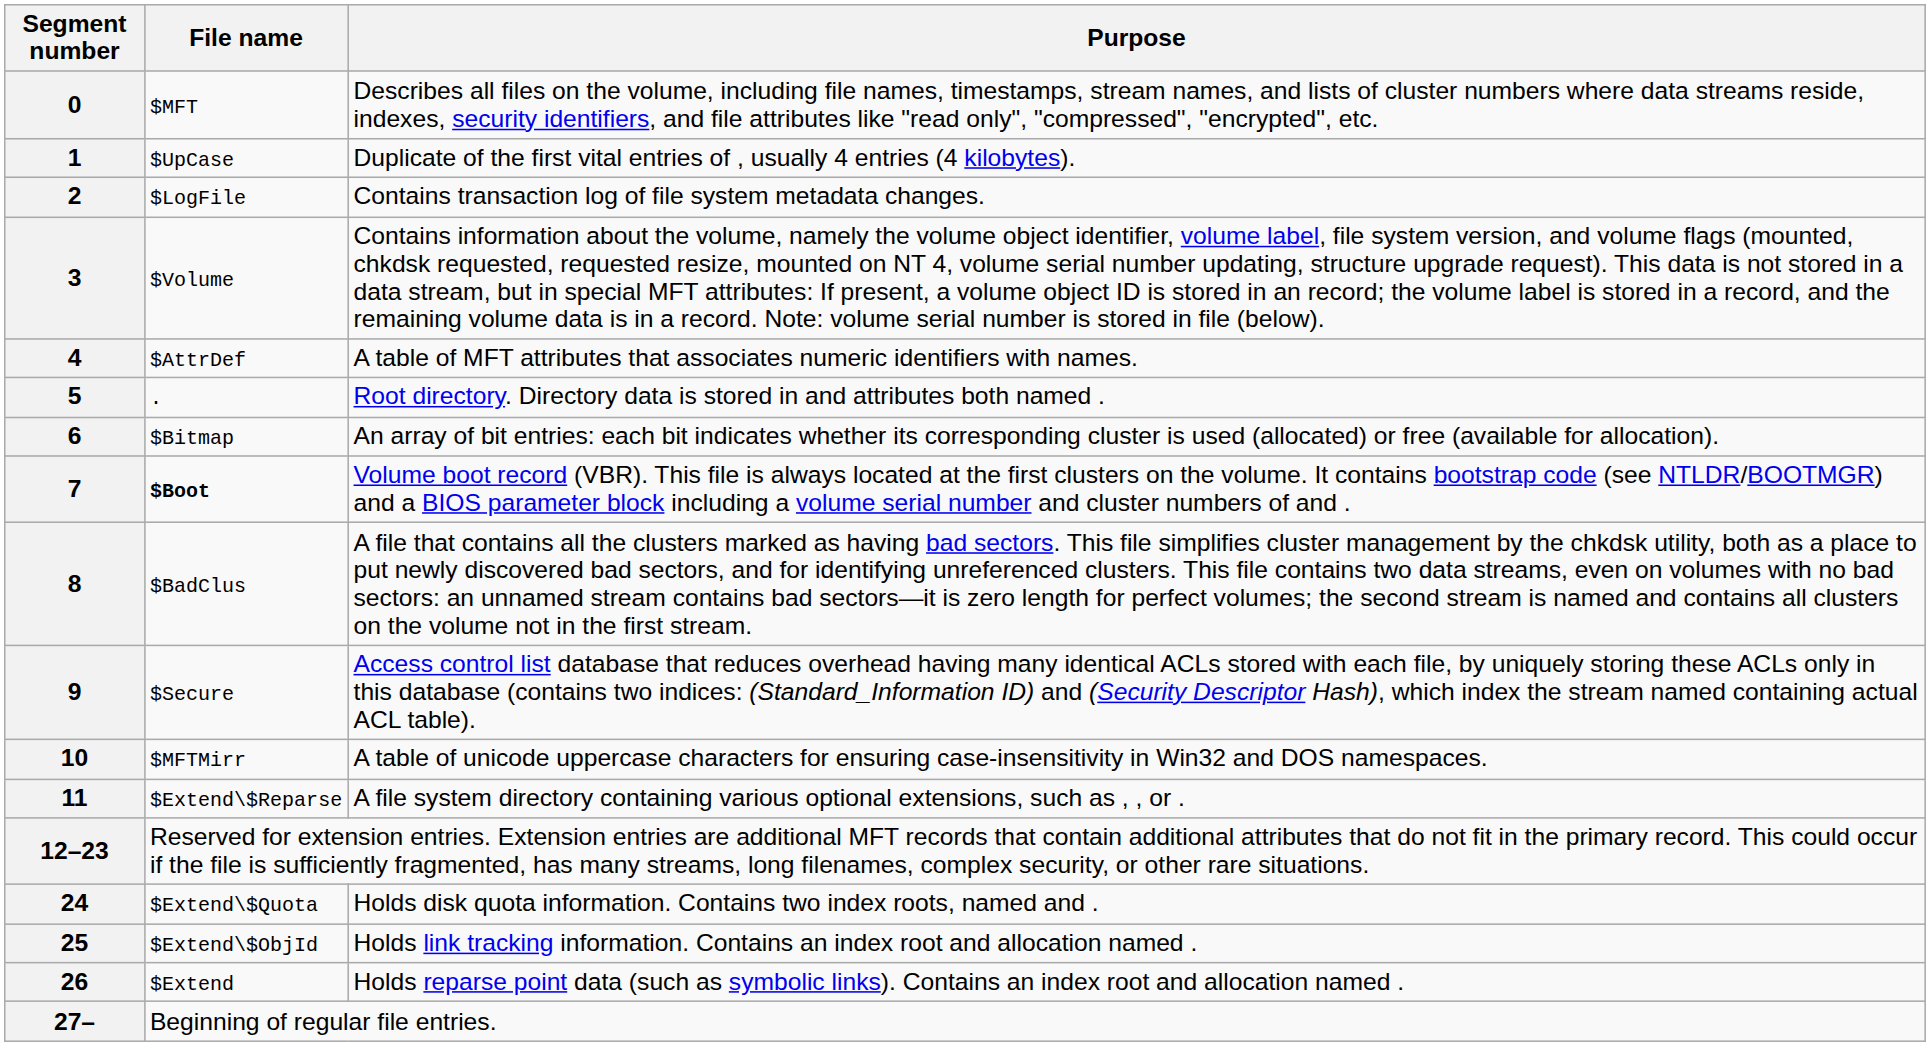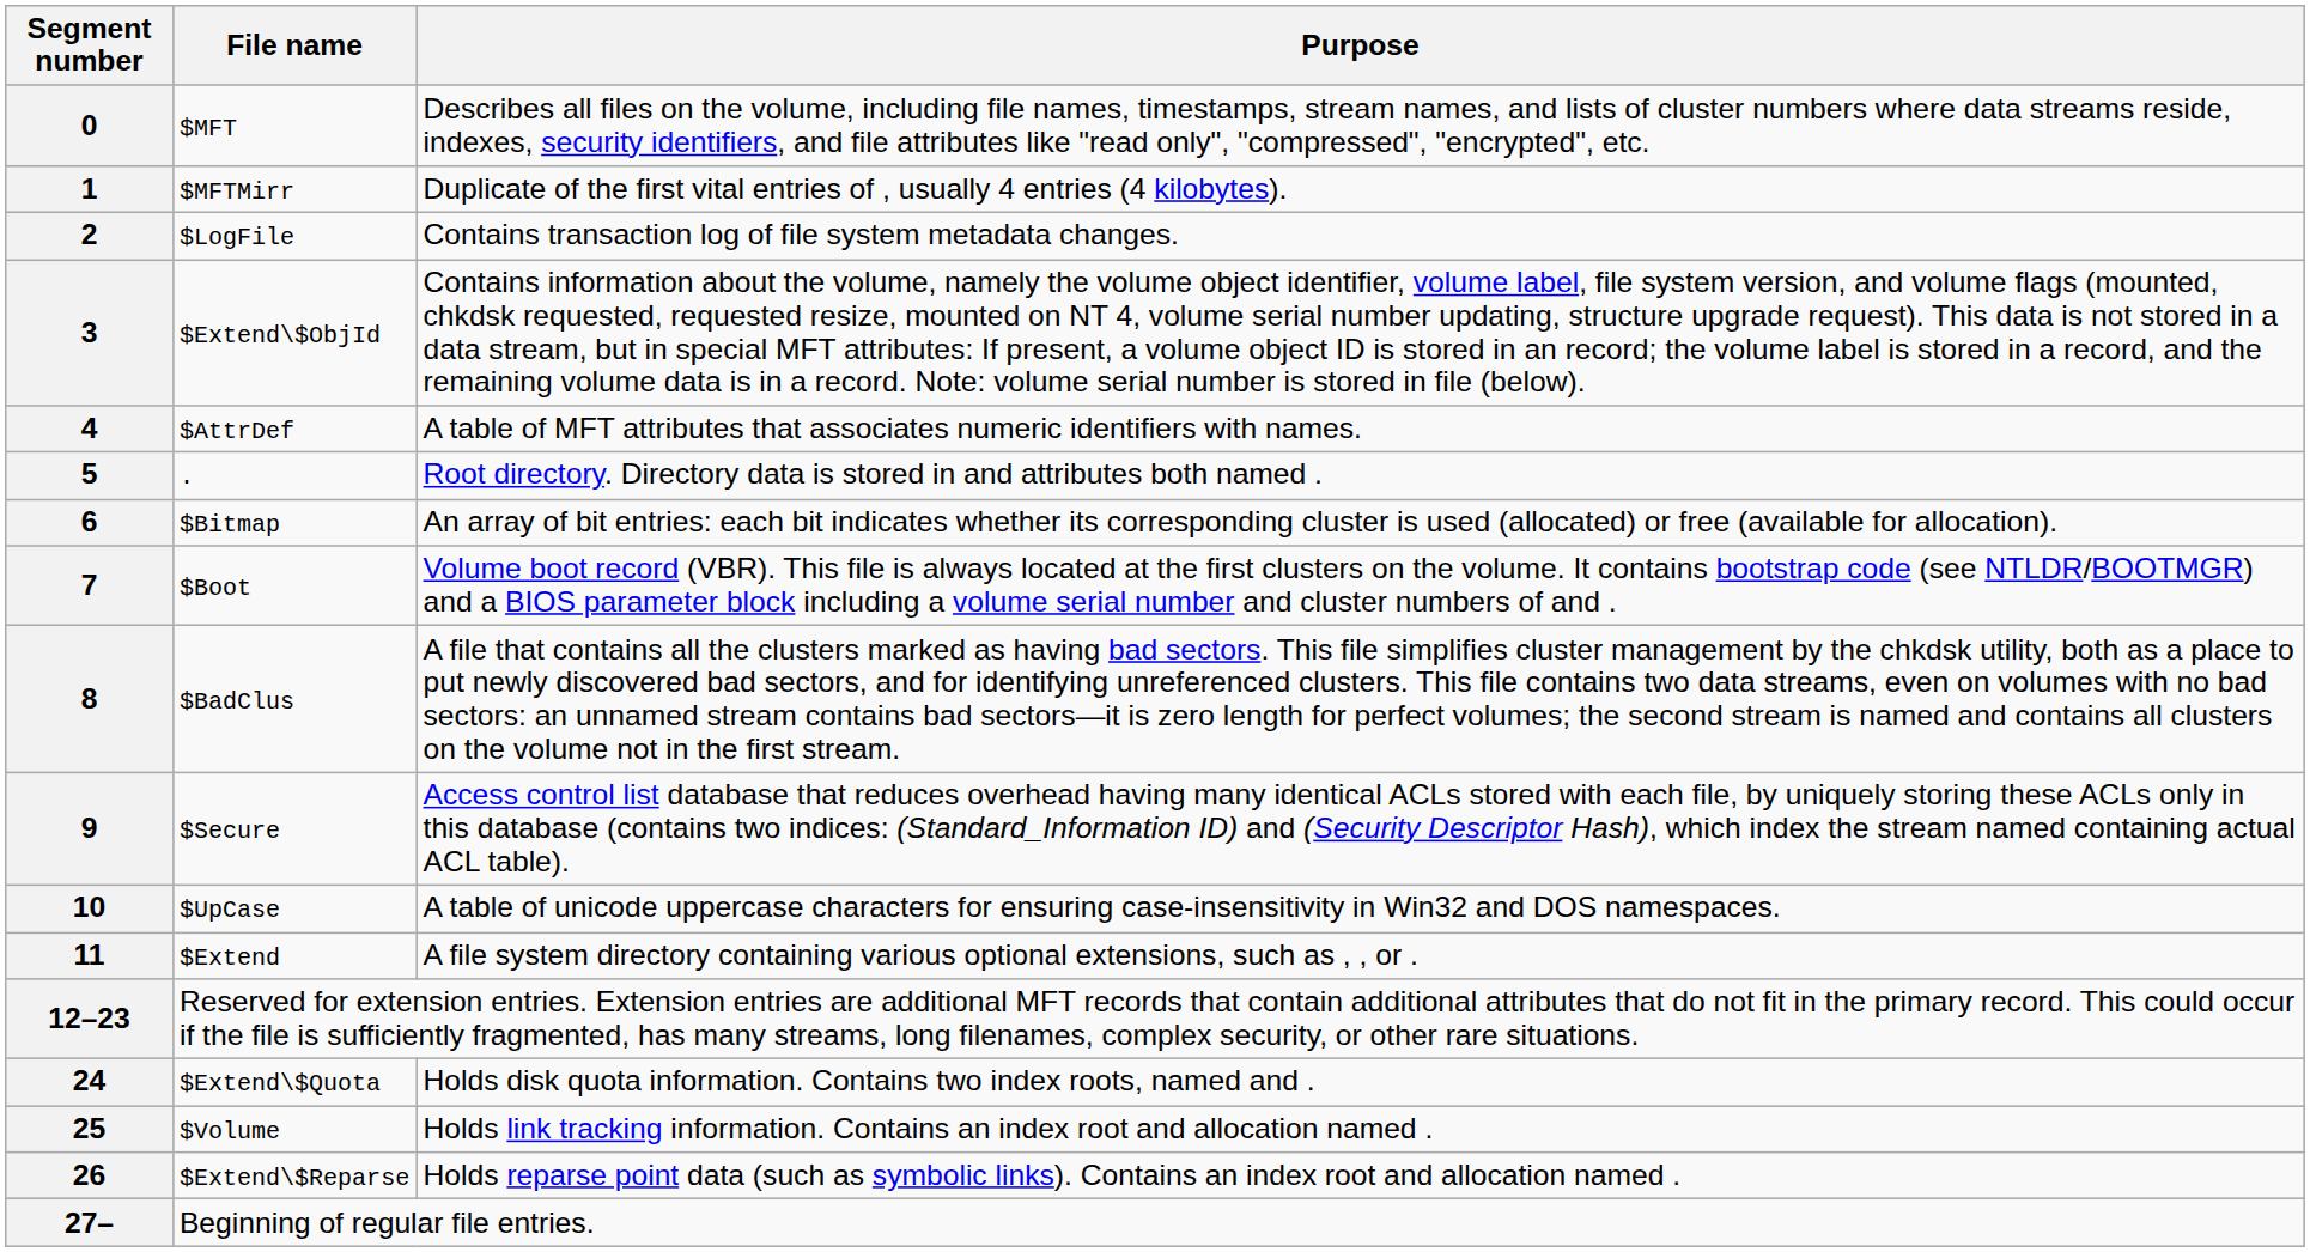1 | File name: $UpCase -> $MFTMirr
3 | File name: $Volume -> $Extend\$ObjId
7 | File name: bold -> normal
10 | File name: $MFTMirr -> $UpCase
11 | File name: $Extend\$Reparse -> $Extend
25 | File name: $Extend\$ObjId -> $Volume
26 | File name: $Extend -> $Extend\$Reparse
